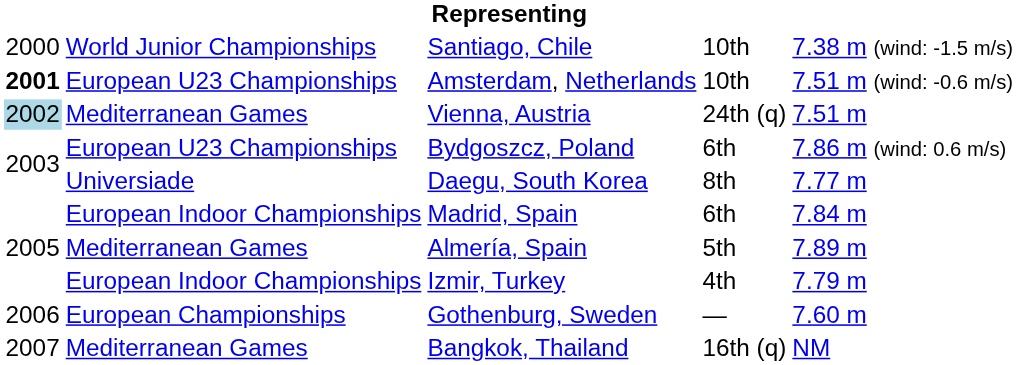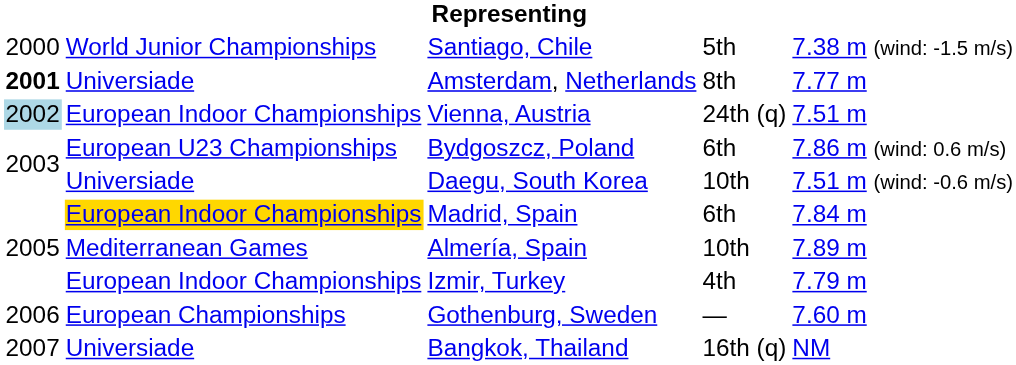Santiago, Chile | column 4: 10th -> 5th
Amsterdam, Netherlands | column 2: European U23 Championships -> Universiade
Amsterdam, Netherlands | column 4: 10th -> 8th
Amsterdam, Netherlands | column 5: 7.51 m (wind: -0.6 m/s) -> 7.77 m
Vienna, Austria | column 2: Mediterranean Games -> European Indoor Championships
Daegu, South Korea | column 4: 8th -> 10th
Daegu, South Korea | column 5: 7.77 m -> 7.51 m (wind: -0.6 m/s)
Madrid, Spain | column 2: no background -> gold background
Almería, Spain | column 4: 5th -> 10th
Bangkok, Thailand | column 2: Mediterranean Games -> Universiade
